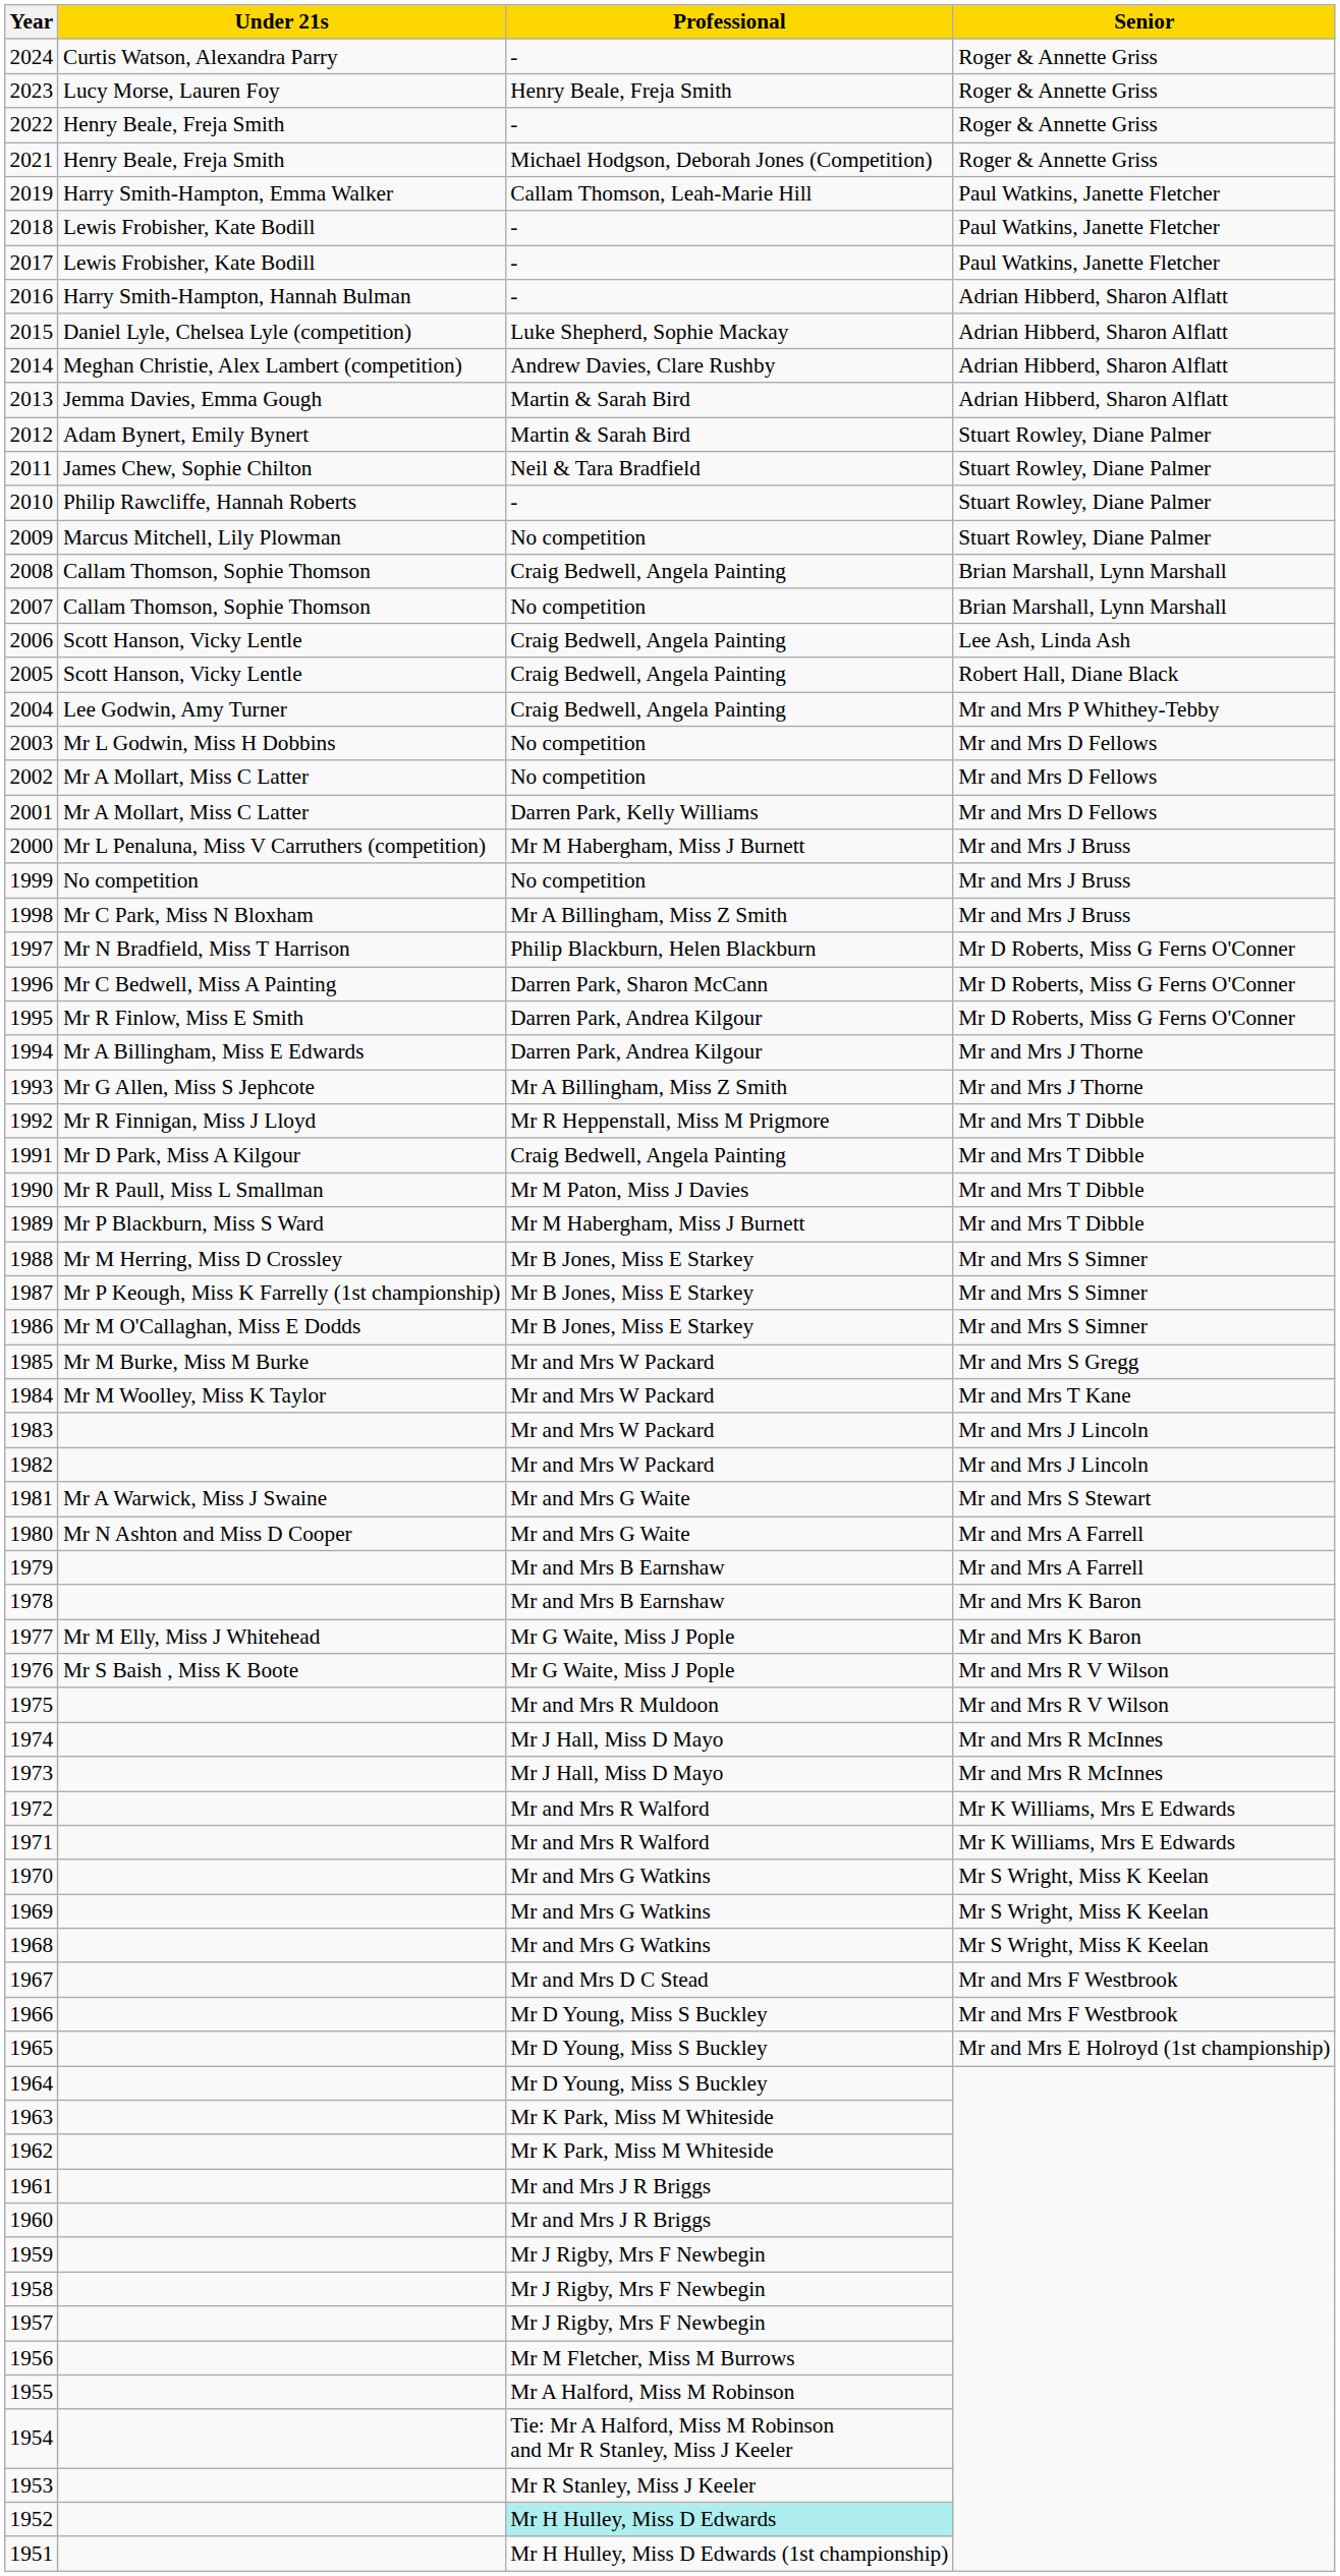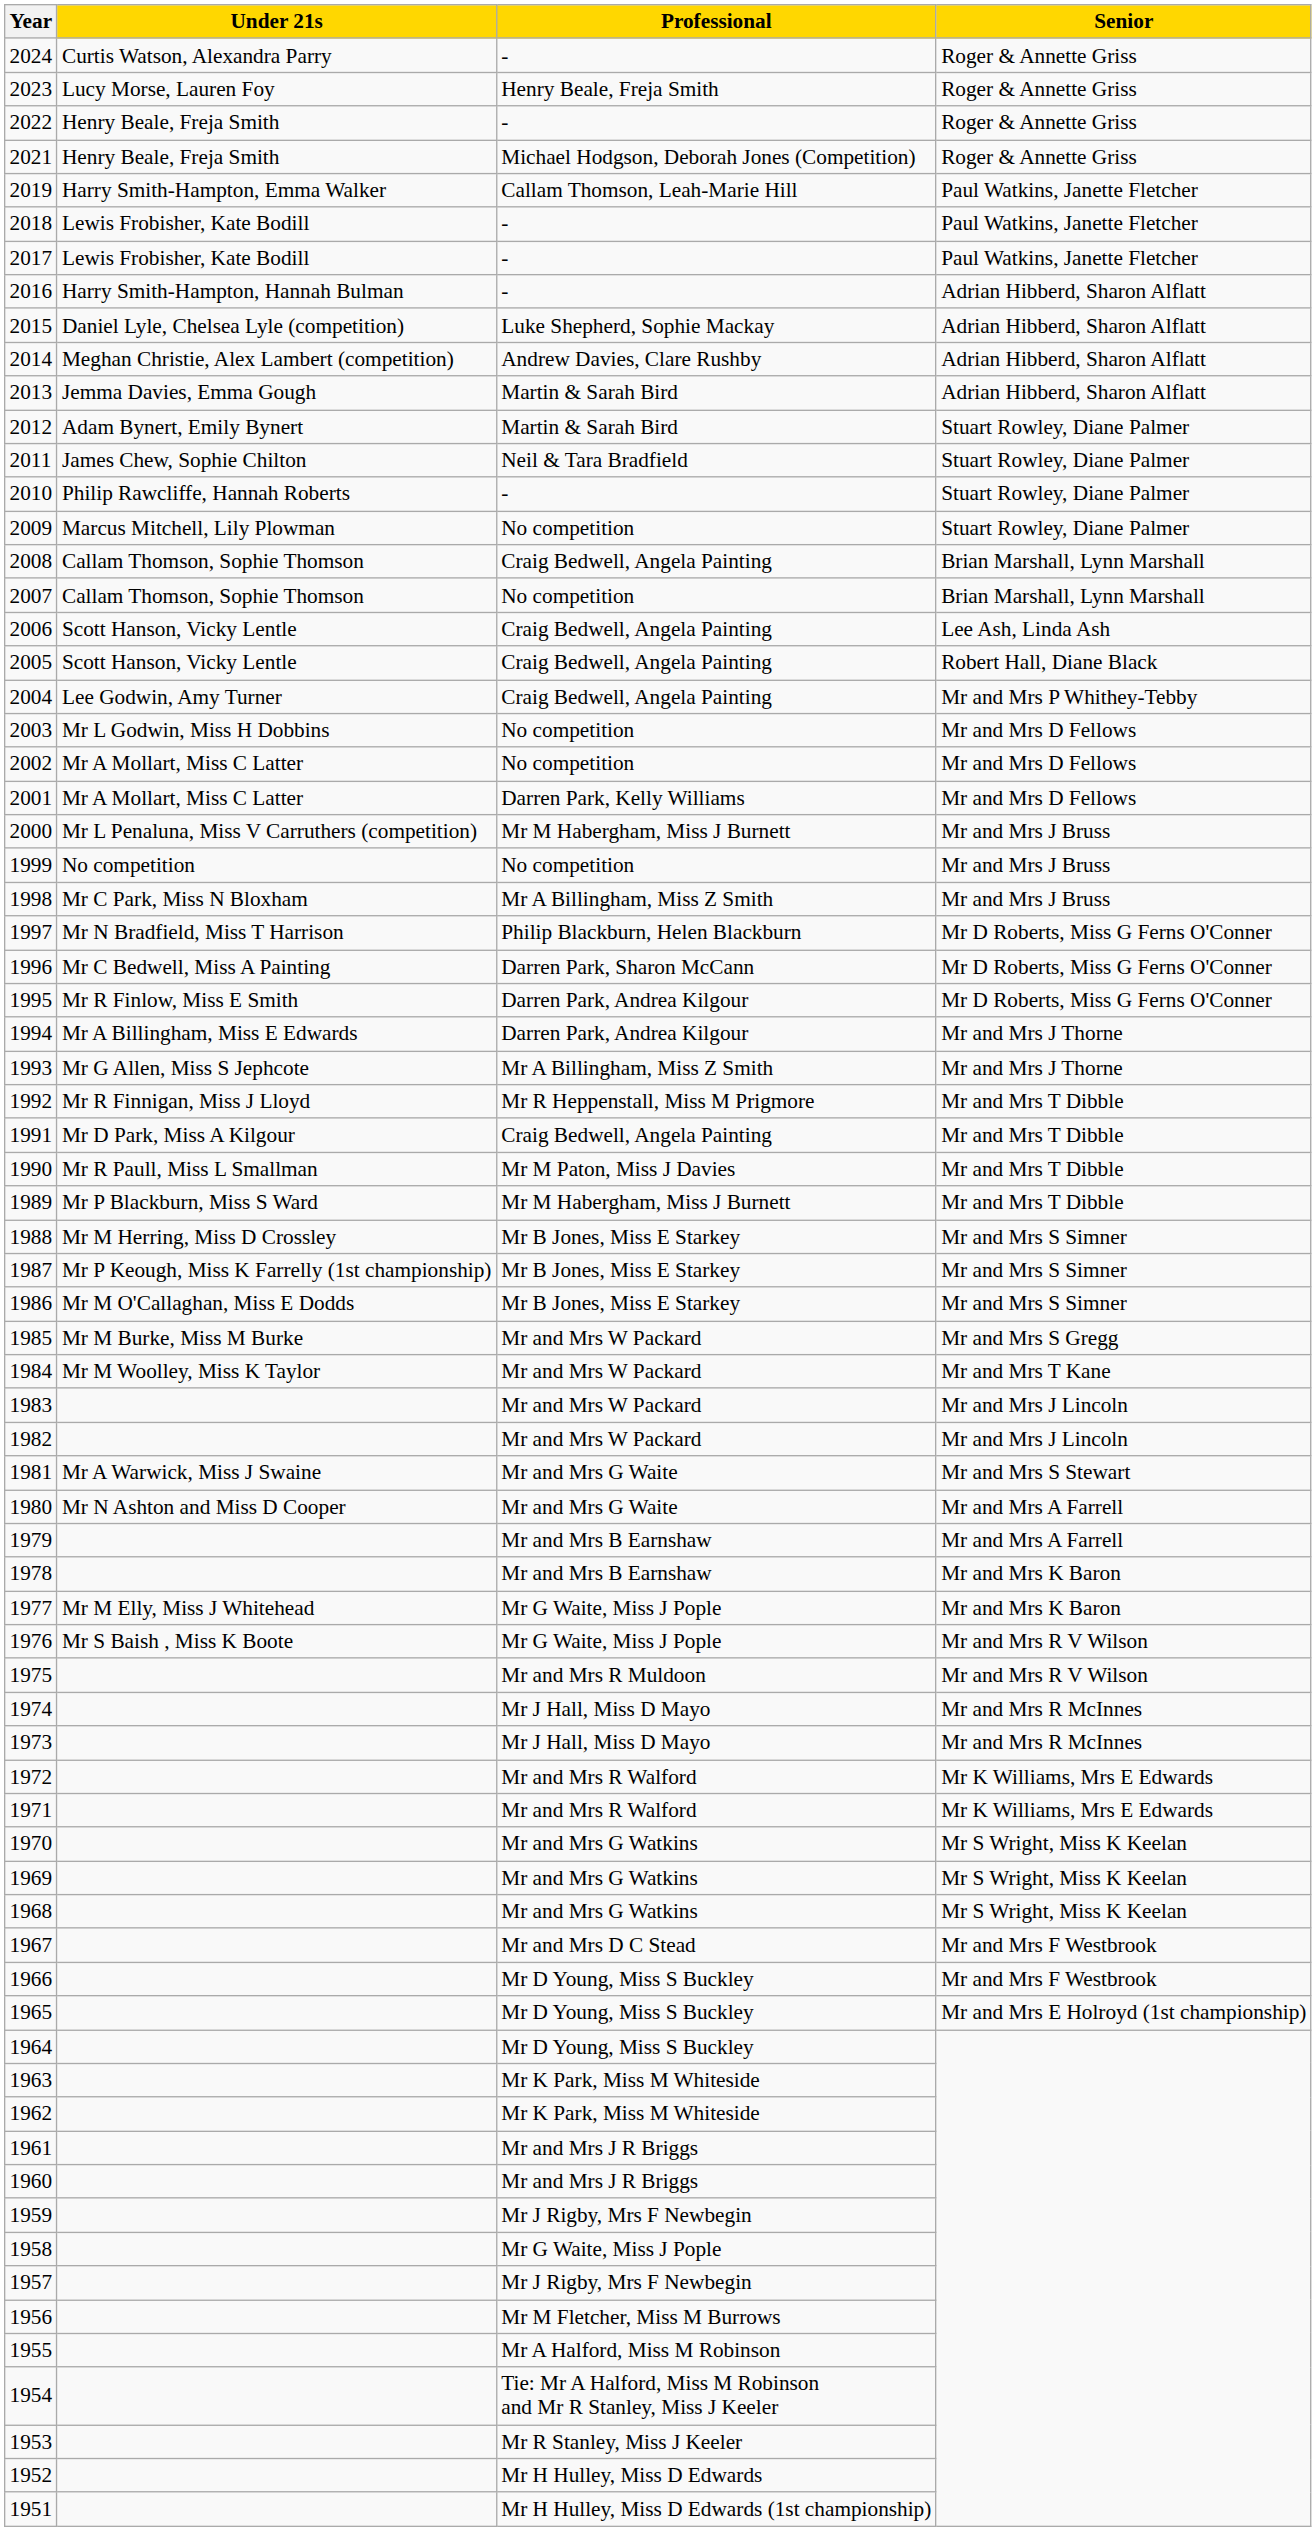1958 | Professional: Mr J Rigby, Mrs F Newbegin -> Mr G Waite, Miss J Pople
1952 | Professional: paleturquoise background -> no background
